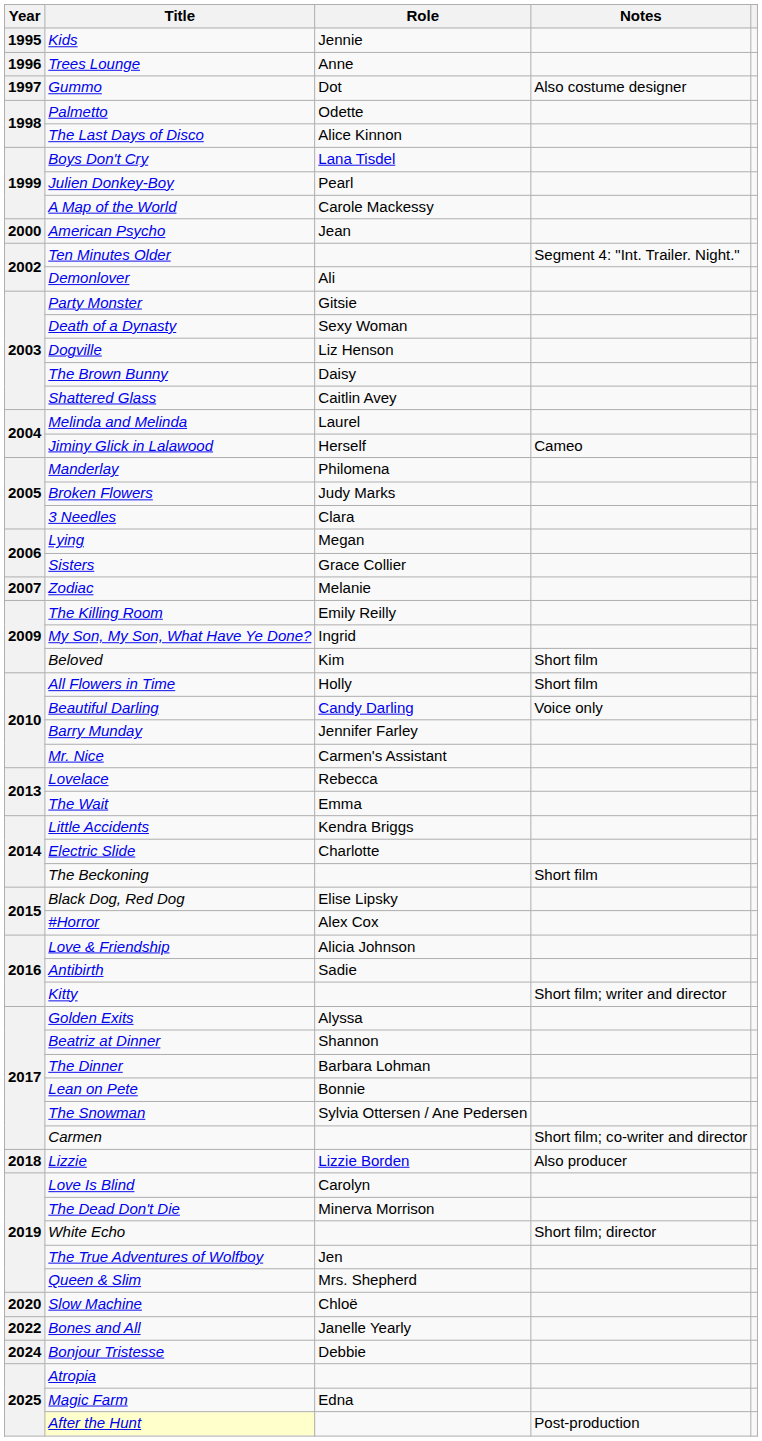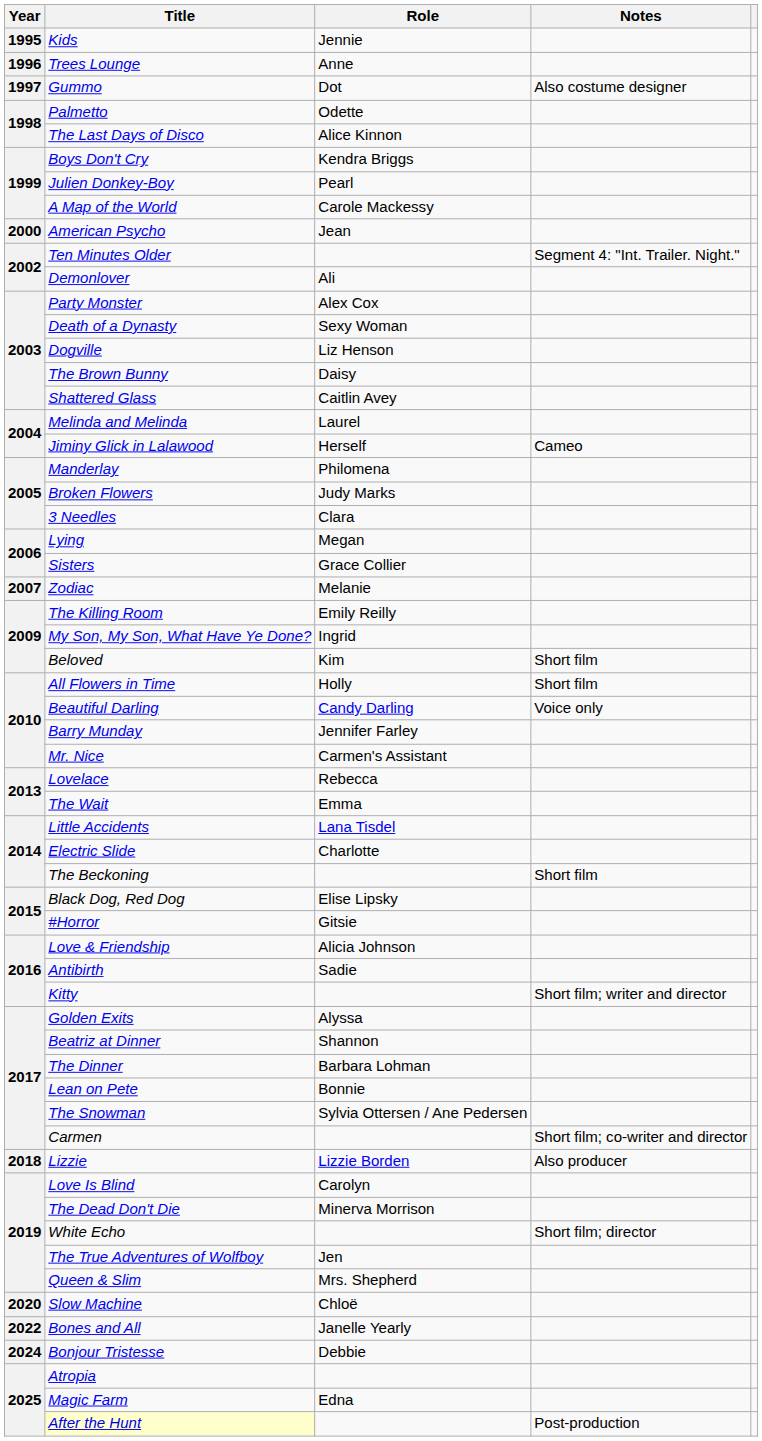Boys Don't Cry | Role: Lana Tisdel -> Kendra Briggs
Party Monster | Role: Gitsie -> Alex Cox
Little Accidents | Role: Kendra Briggs -> Lana Tisdel
#Horror | Role: Alex Cox -> Gitsie
